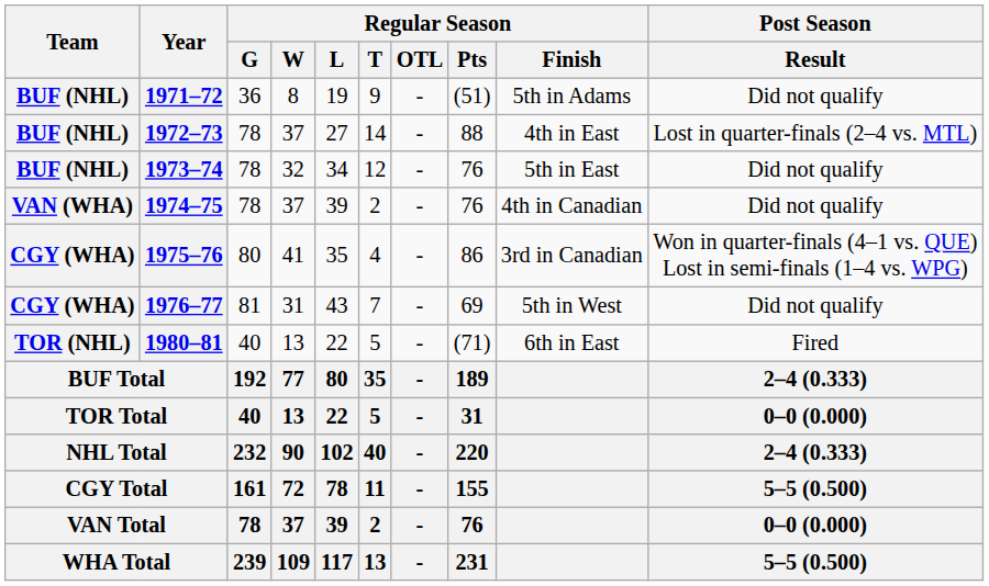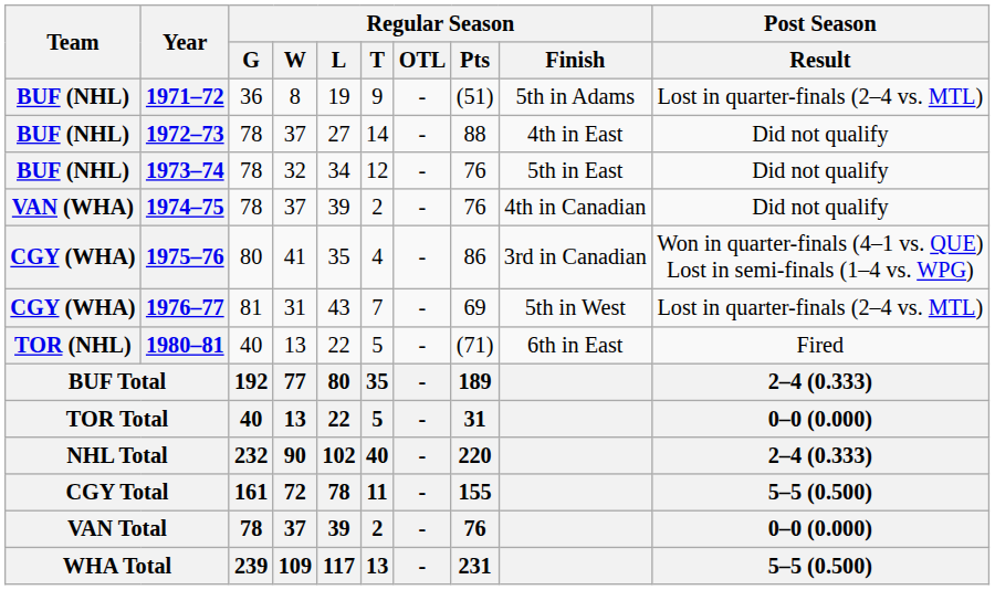1971–72 | Post Season / Result: Did not qualify -> Lost in quarter-finals (2–4 vs. MTL)
1972–73 | Post Season / Result: Lost in quarter-finals (2–4 vs. MTL) -> Did not qualify
1976–77 | Post Season / Result: Did not qualify -> Lost in quarter-finals (2–4 vs. MTL)
